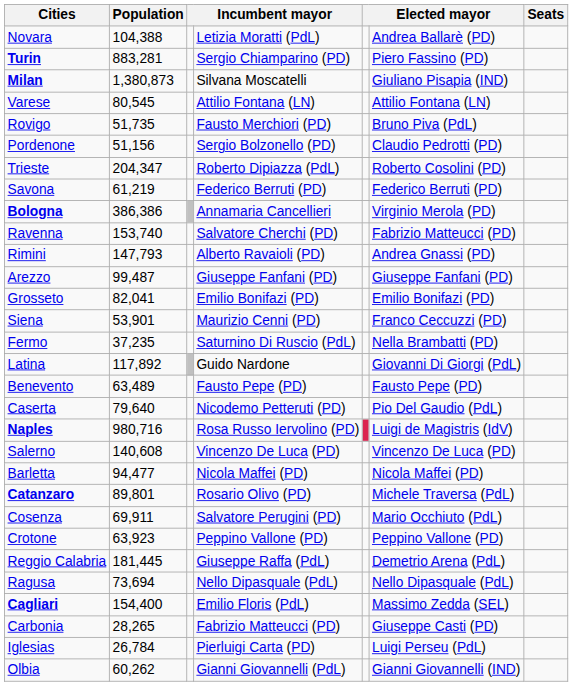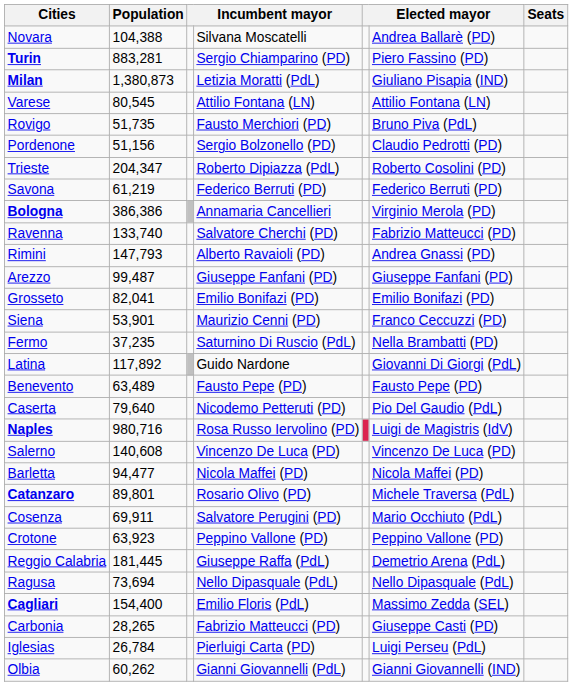Novara | column 4: Letizia Moratti (PdL) -> Silvana Moscatelli
Milan | column 4: Silvana Moscatelli -> Letizia Moratti (PdL)
Ravenna | Population: 153,740 -> 133,740
